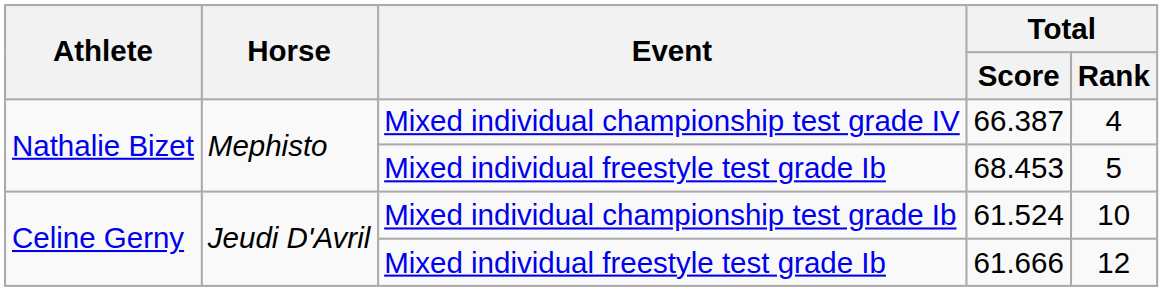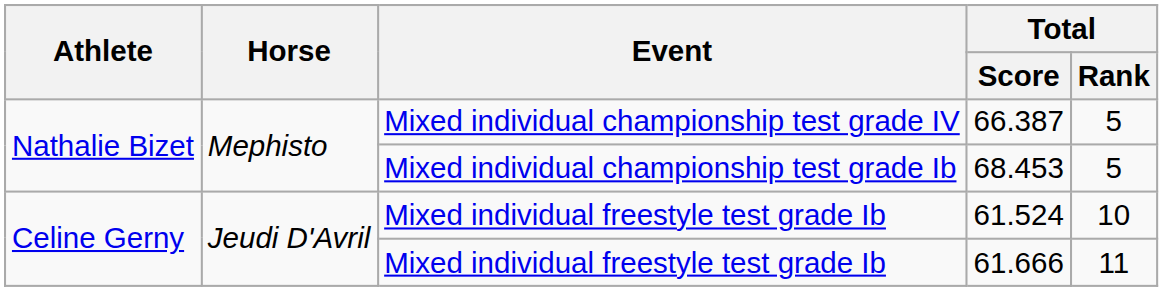66.387 | Total / Rank: 4 -> 5
68.453 | Event: Mixed individual freestyle test grade Ib -> Mixed individual championship test grade Ib
61.524 | Event: Mixed individual championship test grade Ib -> Mixed individual freestyle test grade Ib
61.666 | Total / Rank: 12 -> 11
